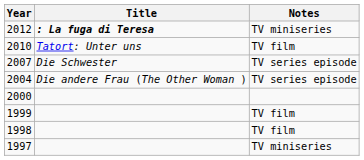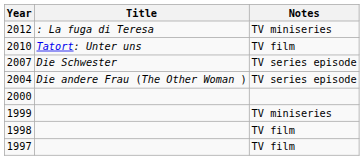2012 | Title: bold -> normal
1999 | Notes: TV film -> TV miniseries
1997 | Notes: TV miniseries -> TV film
